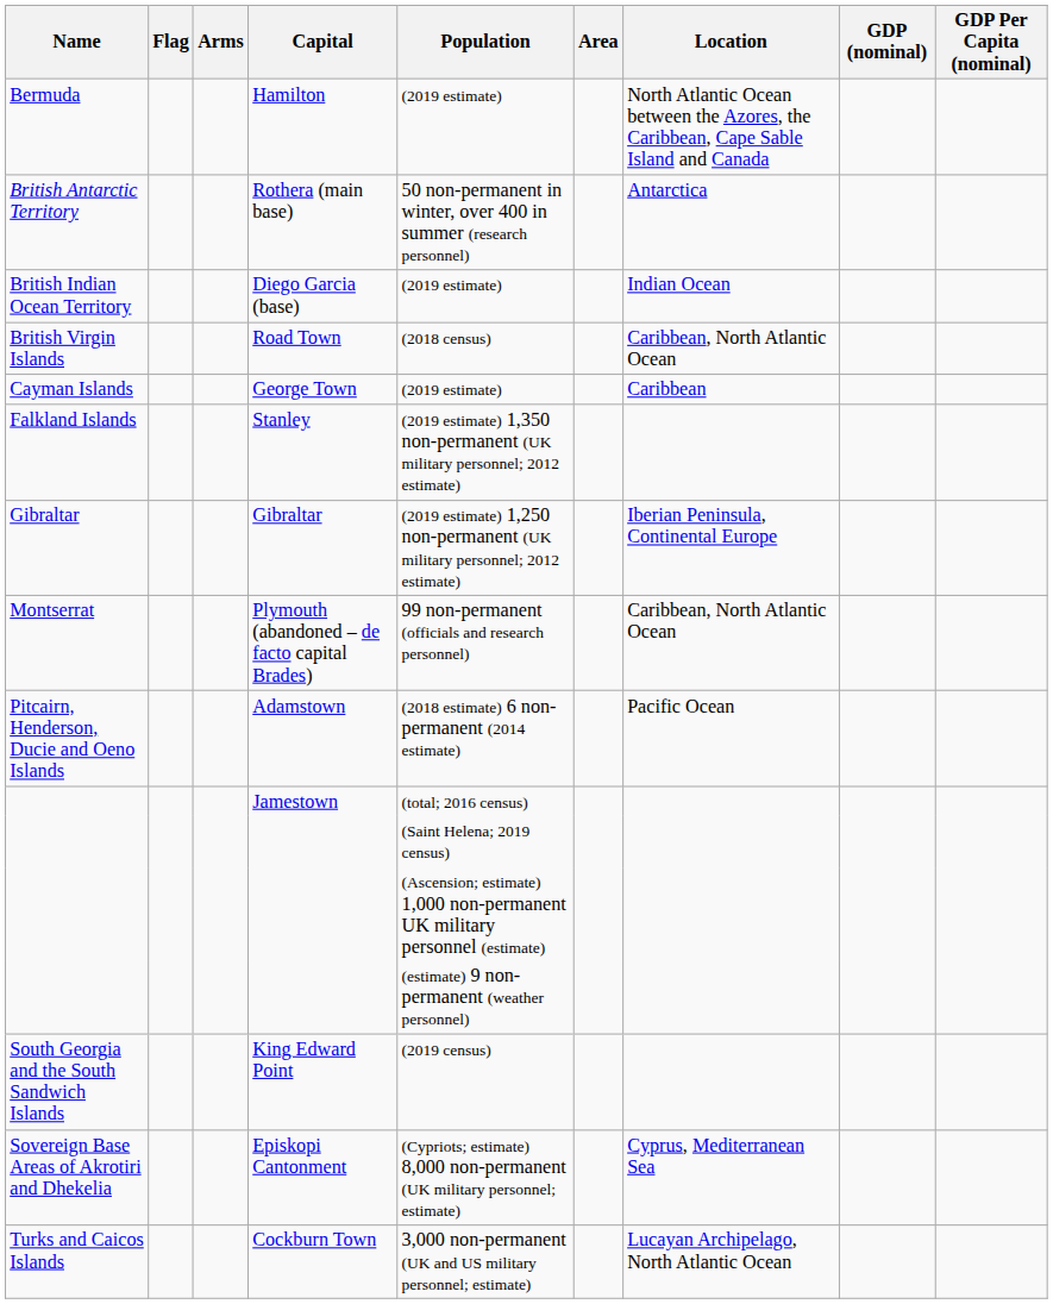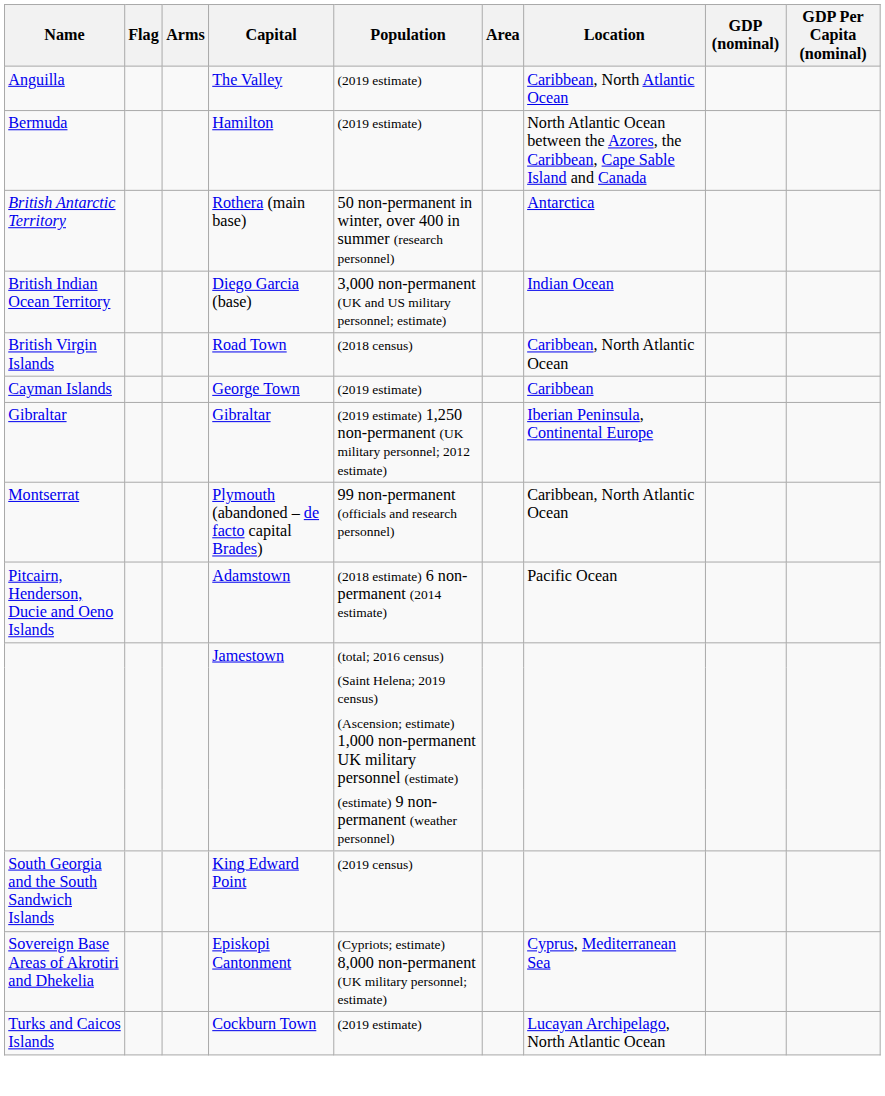+ row: Anguilla | The Valley | (2019 estimate) | Caribbean, North Atlantic Ocean
Diego Garcia (base) | Population: (2019 estimate) -> 3,000 non-permanent (UK and US military personnel; estimate)
- row: Falkland Islands | Stanley | (2019 estimate) 1,350 non-permanent (UK military personnel; 2012 estimate)
Cockburn Town | Population: 3,000 non-permanent (UK and US military personnel; estimate) -> (2019 estimate)
